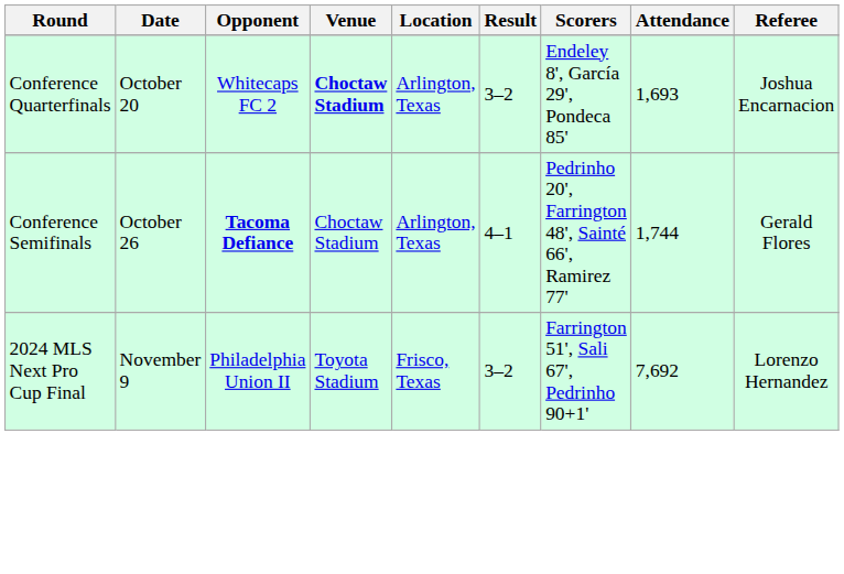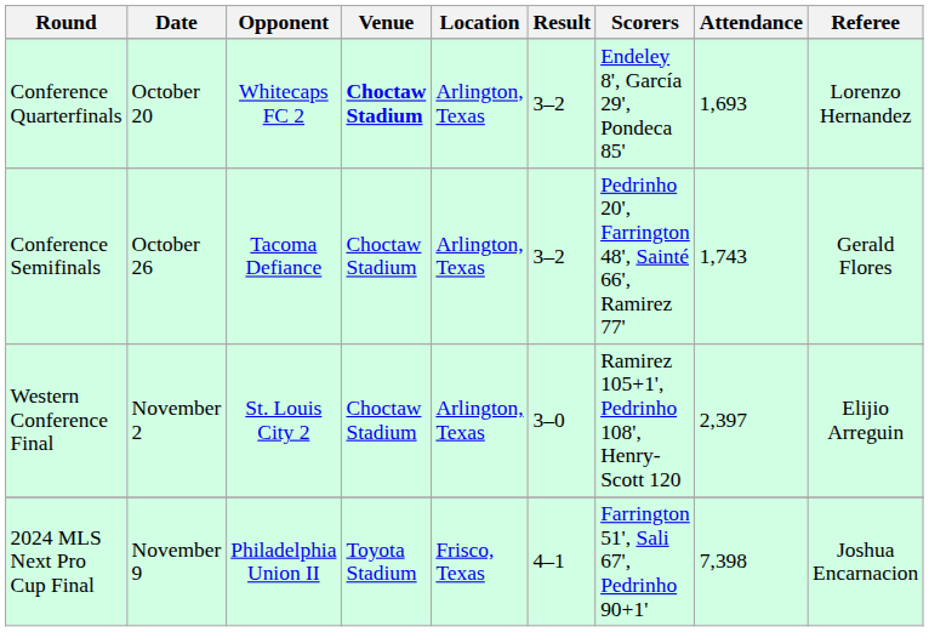Conference Quarterfinals | Referee: Joshua Encarnacion -> Lorenzo Hernandez
Conference Semifinals | Opponent: bold -> normal
Conference Semifinals | Result: 4–1 -> 3–2
Conference Semifinals | Attendance: 1,744 -> 1,743
+ row: Western Conference Final | November 2 | St. Louis City 2 | Choctaw Stadium | Arlington, Texas | 3–0 | Ramirez 105+1', Pedrinho 108', Henry-Scott 120 | 2,397 | Elijio Arreguin
2024 MLS Next Pro Cup Final | Result: 3–2 -> 4–1
2024 MLS Next Pro Cup Final | Attendance: 7,692 -> 7,398
2024 MLS Next Pro Cup Final | Referee: Lorenzo Hernandez -> Joshua Encarnacion
